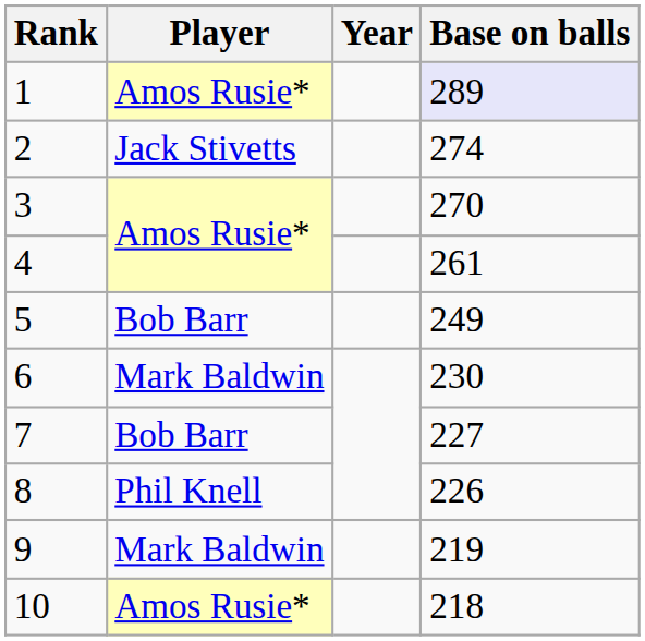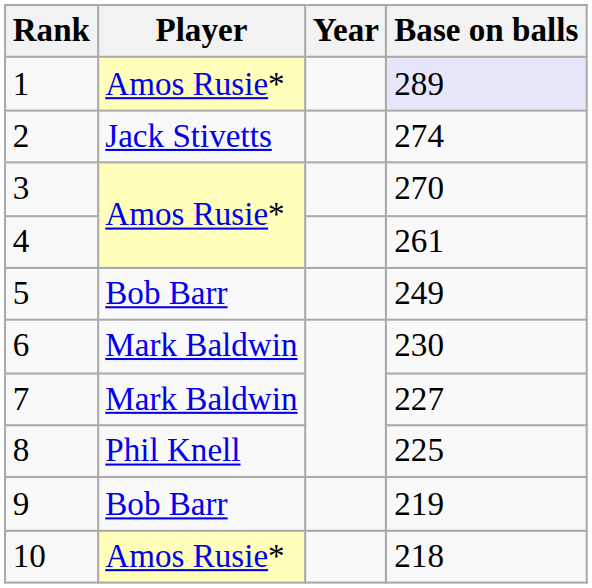7 | Player: Bob Barr -> Mark Baldwin
8 | Base on balls: 226 -> 225
9 | Player: Mark Baldwin -> Bob Barr
